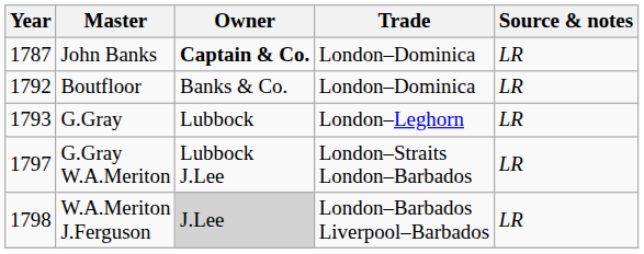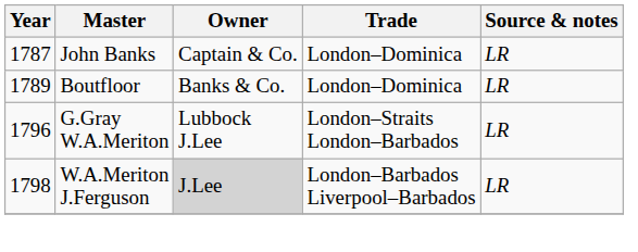John Banks | Owner: bold -> normal
Boutfloor | Year: 1792 -> 1789
- row: 1793 | G.Gray | Lubbock | London–Leghorn | LR
G.Gray W.A.Meriton | Year: 1797 -> 1796
